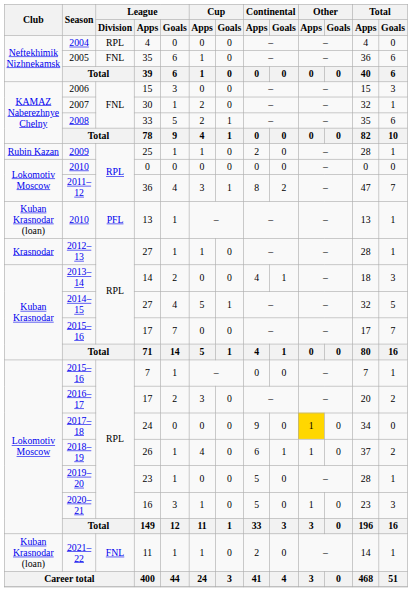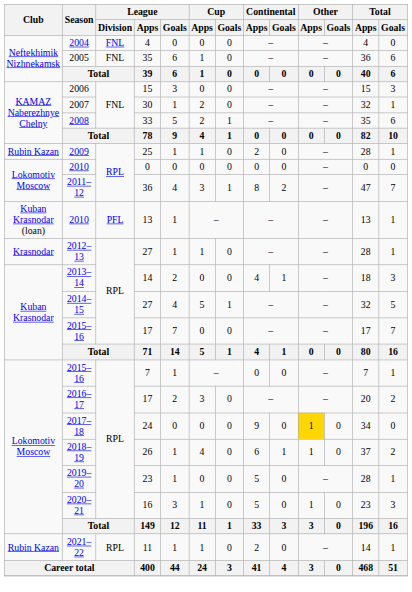2004 | League / Division: RPL -> FNL
2021–22 | Club: Kuban Krasnodar (loan) -> Rubin Kazan
2021–22 | League / Division: FNL -> RPL
